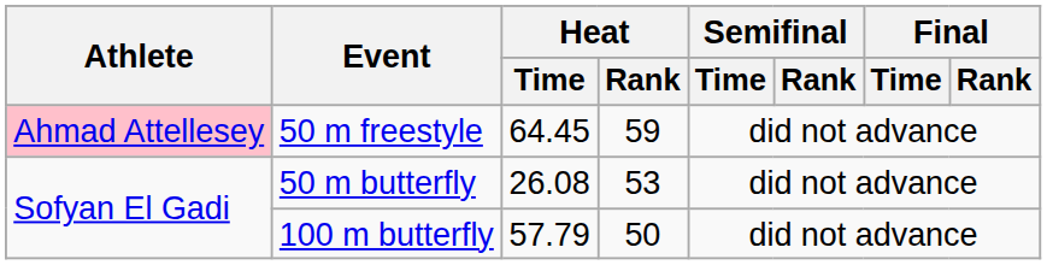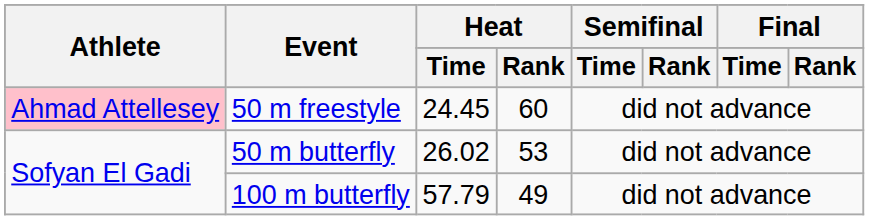50 m freestyle | Heat / Time: 64.45 -> 24.45
50 m freestyle | Heat / Rank: 59 -> 60
50 m butterfly | Heat / Time: 26.08 -> 26.02
100 m butterfly | Heat / Rank: 50 -> 49
